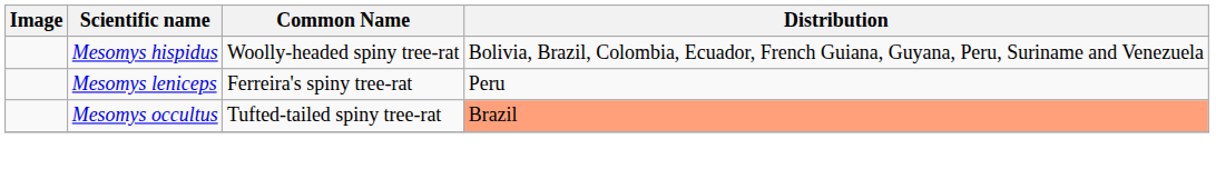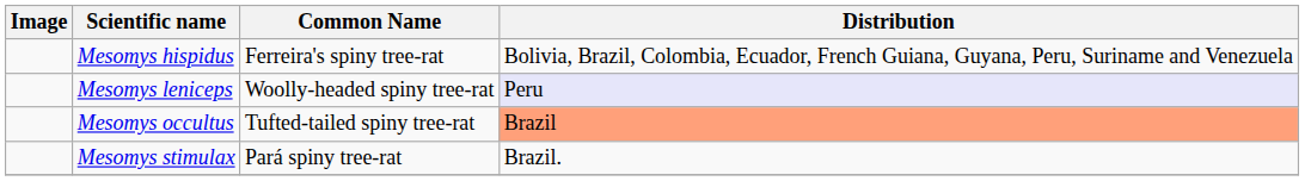Mesomys hispidus | Common Name: Woolly-headed spiny tree-rat -> Ferreira's spiny tree-rat
Mesomys leniceps | Common Name: Ferreira's spiny tree-rat -> Woolly-headed spiny tree-rat
Mesomys leniceps | Distribution: no background -> lavender background
+ row: Mesomys stimulax | Pará spiny tree-rat | Brazil.
